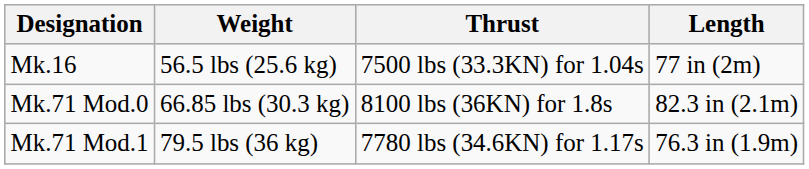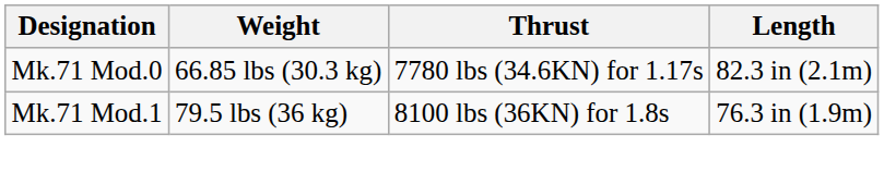- row: Mk.16 | 56.5 lbs (25.6 kg) | 7500 lbs (33.3KN) for 1.04s | 77 in (2m)
Mk.71 Mod.0 | Thrust: 8100 lbs (36KN) for 1.8s -> 7780 lbs (34.6KN) for 1.17s
Mk.71 Mod.1 | Thrust: 7780 lbs (34.6KN) for 1.17s -> 8100 lbs (36KN) for 1.8s
